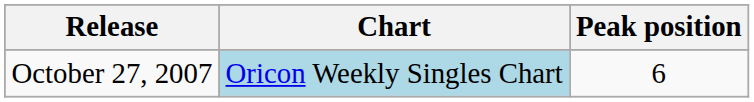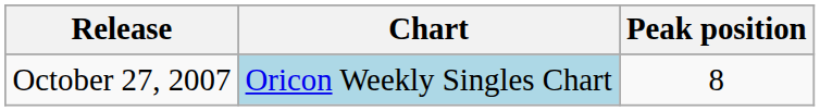October 27, 2007 | Peak position: 6 -> 8
